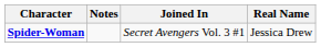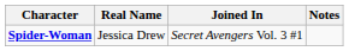columns swapped: Real Name <-> Notes
